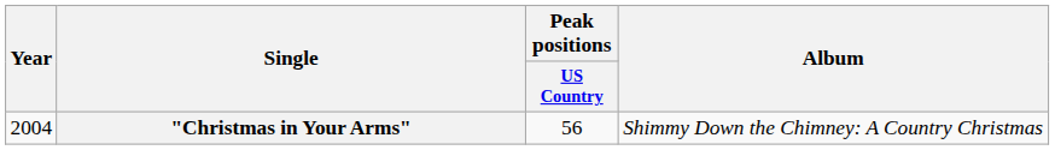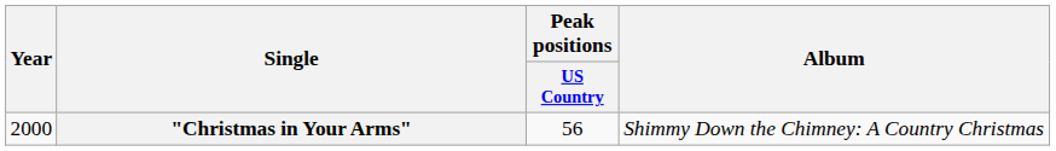"Christmas in Your Arms" | Year: 2004 -> 2000
